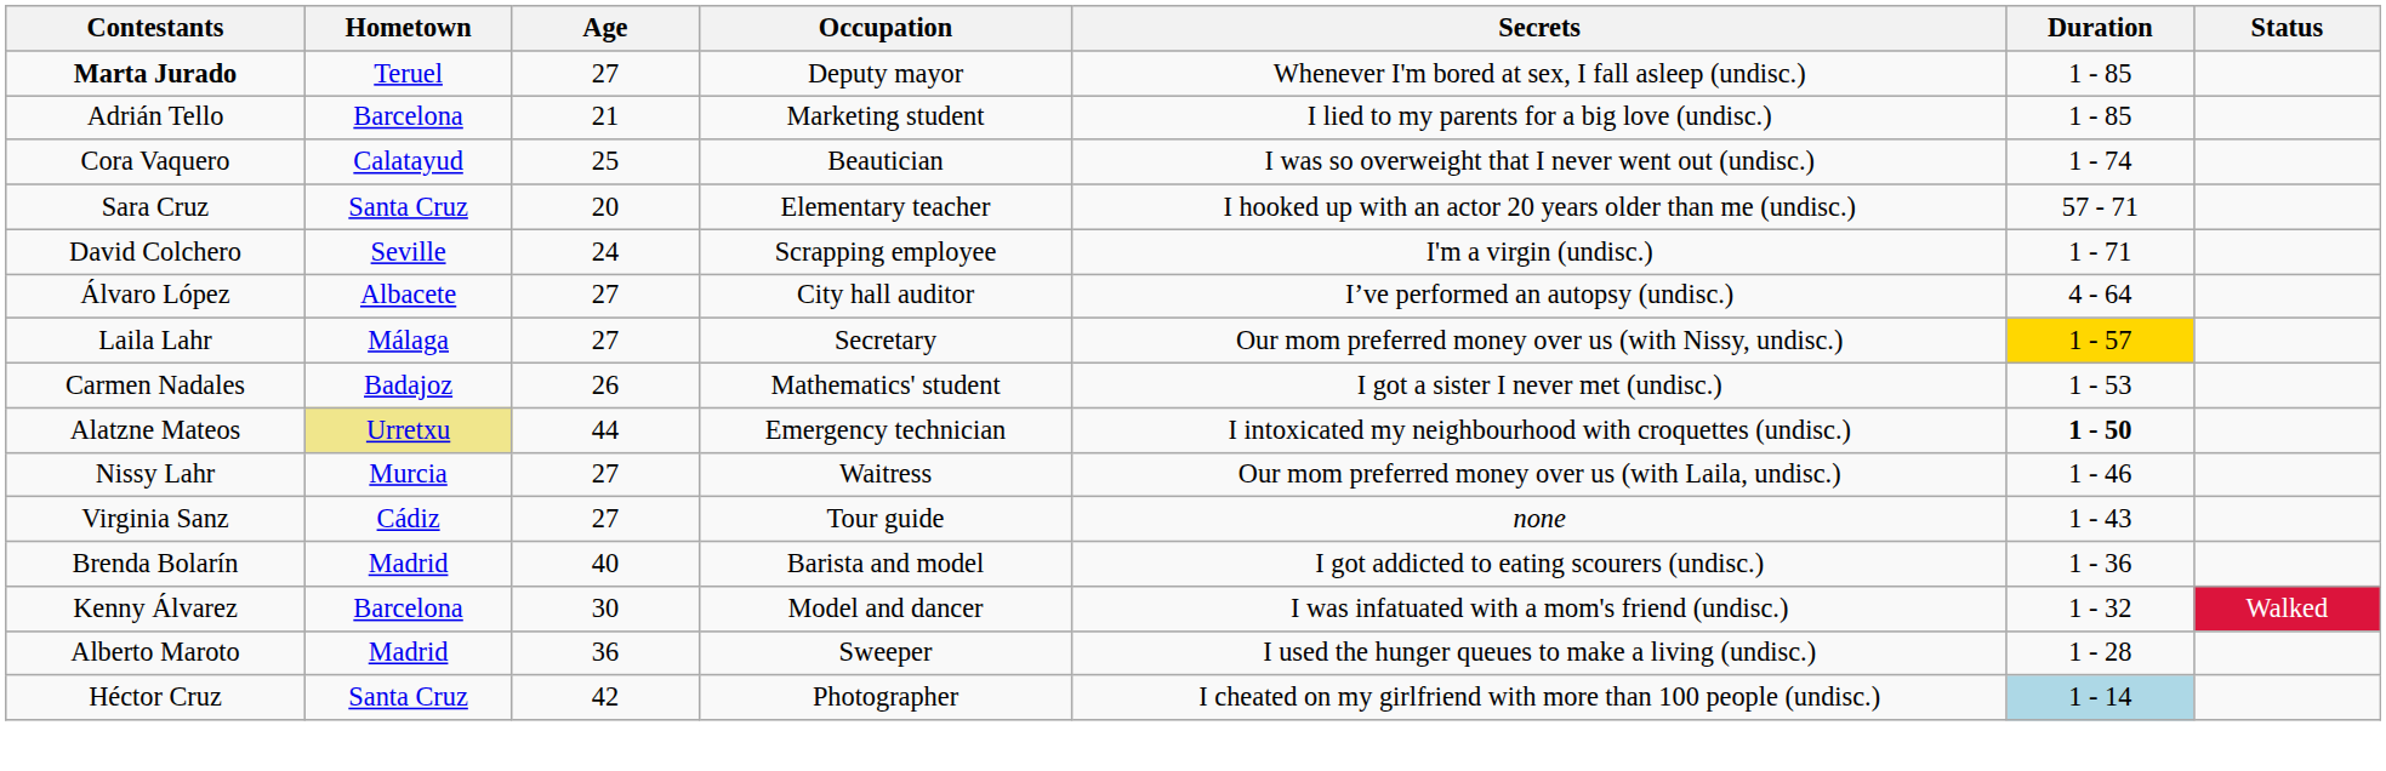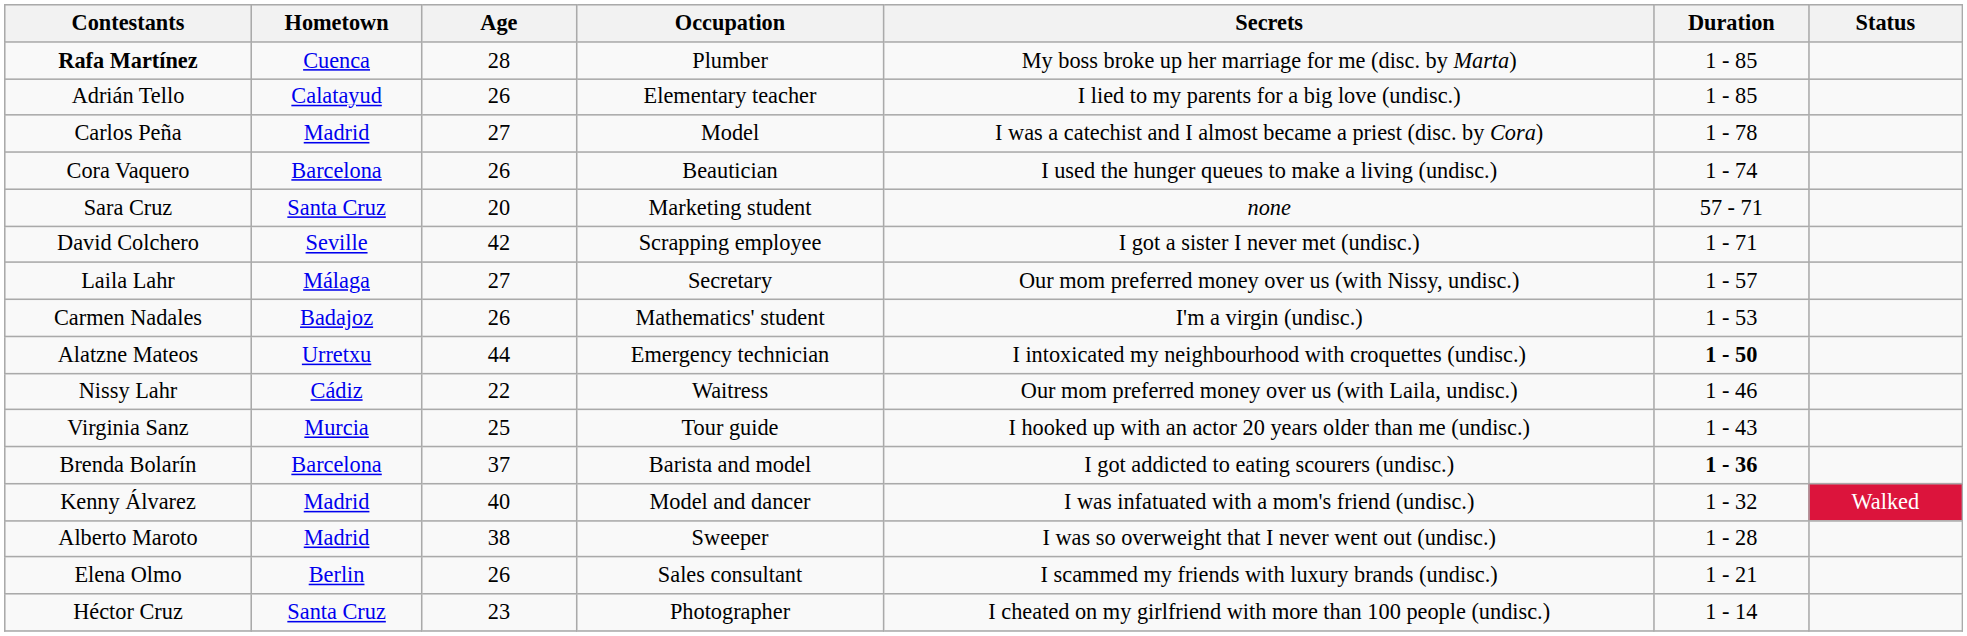+ row: Rafa Martínez | Cuenca | 28 | Plumber | My boss broke up her marriage for me (disc. by Marta) | 1 - 85
- row: Marta Jurado | Teruel | 27 | Deputy mayor | Whenever I'm bored at sex, I fall asleep (undisc.) | 1 - 85
Adrián Tello | Hometown: Barcelona -> Calatayud
Adrián Tello | Age: 21 -> 26
Adrián Tello | Occupation: Marketing student -> Elementary teacher
+ row: Carlos Peña | Madrid | 27 | Model | I was a catechist and I almost became a priest (disc. by Cora) | 1 - 78
Cora Vaquero | Hometown: Calatayud -> Barcelona
Cora Vaquero | Age: 25 -> 26
Cora Vaquero | Secrets: I was so overweight that I never went out (undisc.) -> I used the hunger queues to make a living (undisc.)
Sara Cruz | Occupation: Elementary teacher -> Marketing student
Sara Cruz | Secrets: I hooked up with an actor 20 years older than me (undisc.) -> none
David Colchero | Age: 24 -> 42
David Colchero | Secrets: I'm a virgin (undisc.) -> I got a sister I never met (undisc.)
- row: Álvaro López | Albacete | 27 | City hall auditor | I’ve performed an autopsy (undisc.) | 4 - 64
Laila Lahr | Duration: gold background -> no background
Carmen Nadales | Secrets: I got a sister I never met (undisc.) -> I'm a virgin (undisc.)
Alatzne Mateos | Hometown: khaki background -> no background
Nissy Lahr | Hometown: Murcia -> Cádiz
Nissy Lahr | Age: 27 -> 22
Virginia Sanz | Hometown: Cádiz -> Murcia
Virginia Sanz | Age: 27 -> 25
Virginia Sanz | Secrets: none -> I hooked up with an actor 20 years older than me (undisc.)
Brenda Bolarín | Hometown: Madrid -> Barcelona
Brenda Bolarín | Age: 40 -> 37
Brenda Bolarín | Duration: normal -> bold
Kenny Álvarez | Hometown: Barcelona -> Madrid
Kenny Álvarez | Age: 30 -> 40
Alberto Maroto | Age: 36 -> 38
Alberto Maroto | Secrets: I used the hunger queues to make a living (undisc.) -> I was so overweight that I never went out (undisc.)
+ row: Elena Olmo | Berlin | 26 | Sales consultant | I scammed my friends with luxury brands (undisc.) | 1 - 21
Héctor Cruz | Age: 42 -> 23
Héctor Cruz | Duration: lightblue background -> no background
